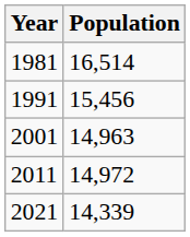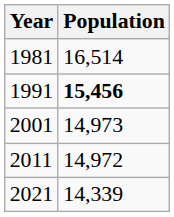1991 | Population: normal -> bold
2001 | Population: 14,963 -> 14,973
